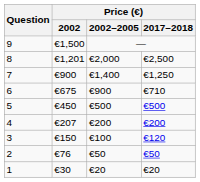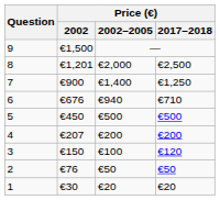6 | Price (€) / 2002: €675 -> €676
6 | Price (€) / 2002–2005: €900 -> €940
